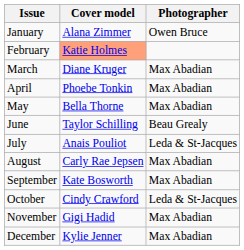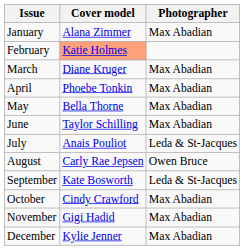January | Photographer: Owen Bruce -> Max Abadian
June | Photographer: Beau Grealy -> Max Abadian
August | Photographer: Max Abadian -> Owen Bruce
September | Photographer: Max Abadian -> Leda & St-Jacques
October | Photographer: Leda & St-Jacques -> Max Abadian
